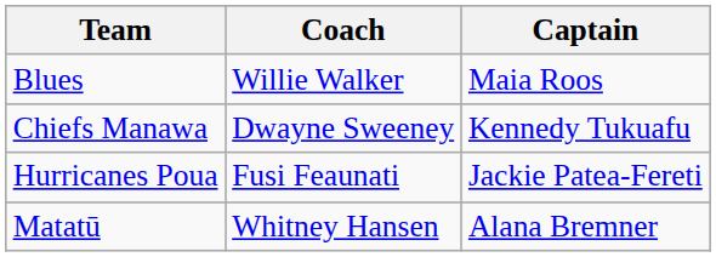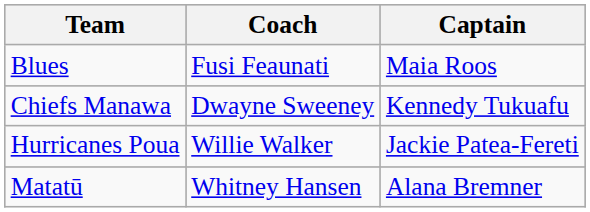Blues | Coach: Willie Walker -> Fusi Feaunati
Hurricanes Poua | Coach: Fusi Feaunati -> Willie Walker
